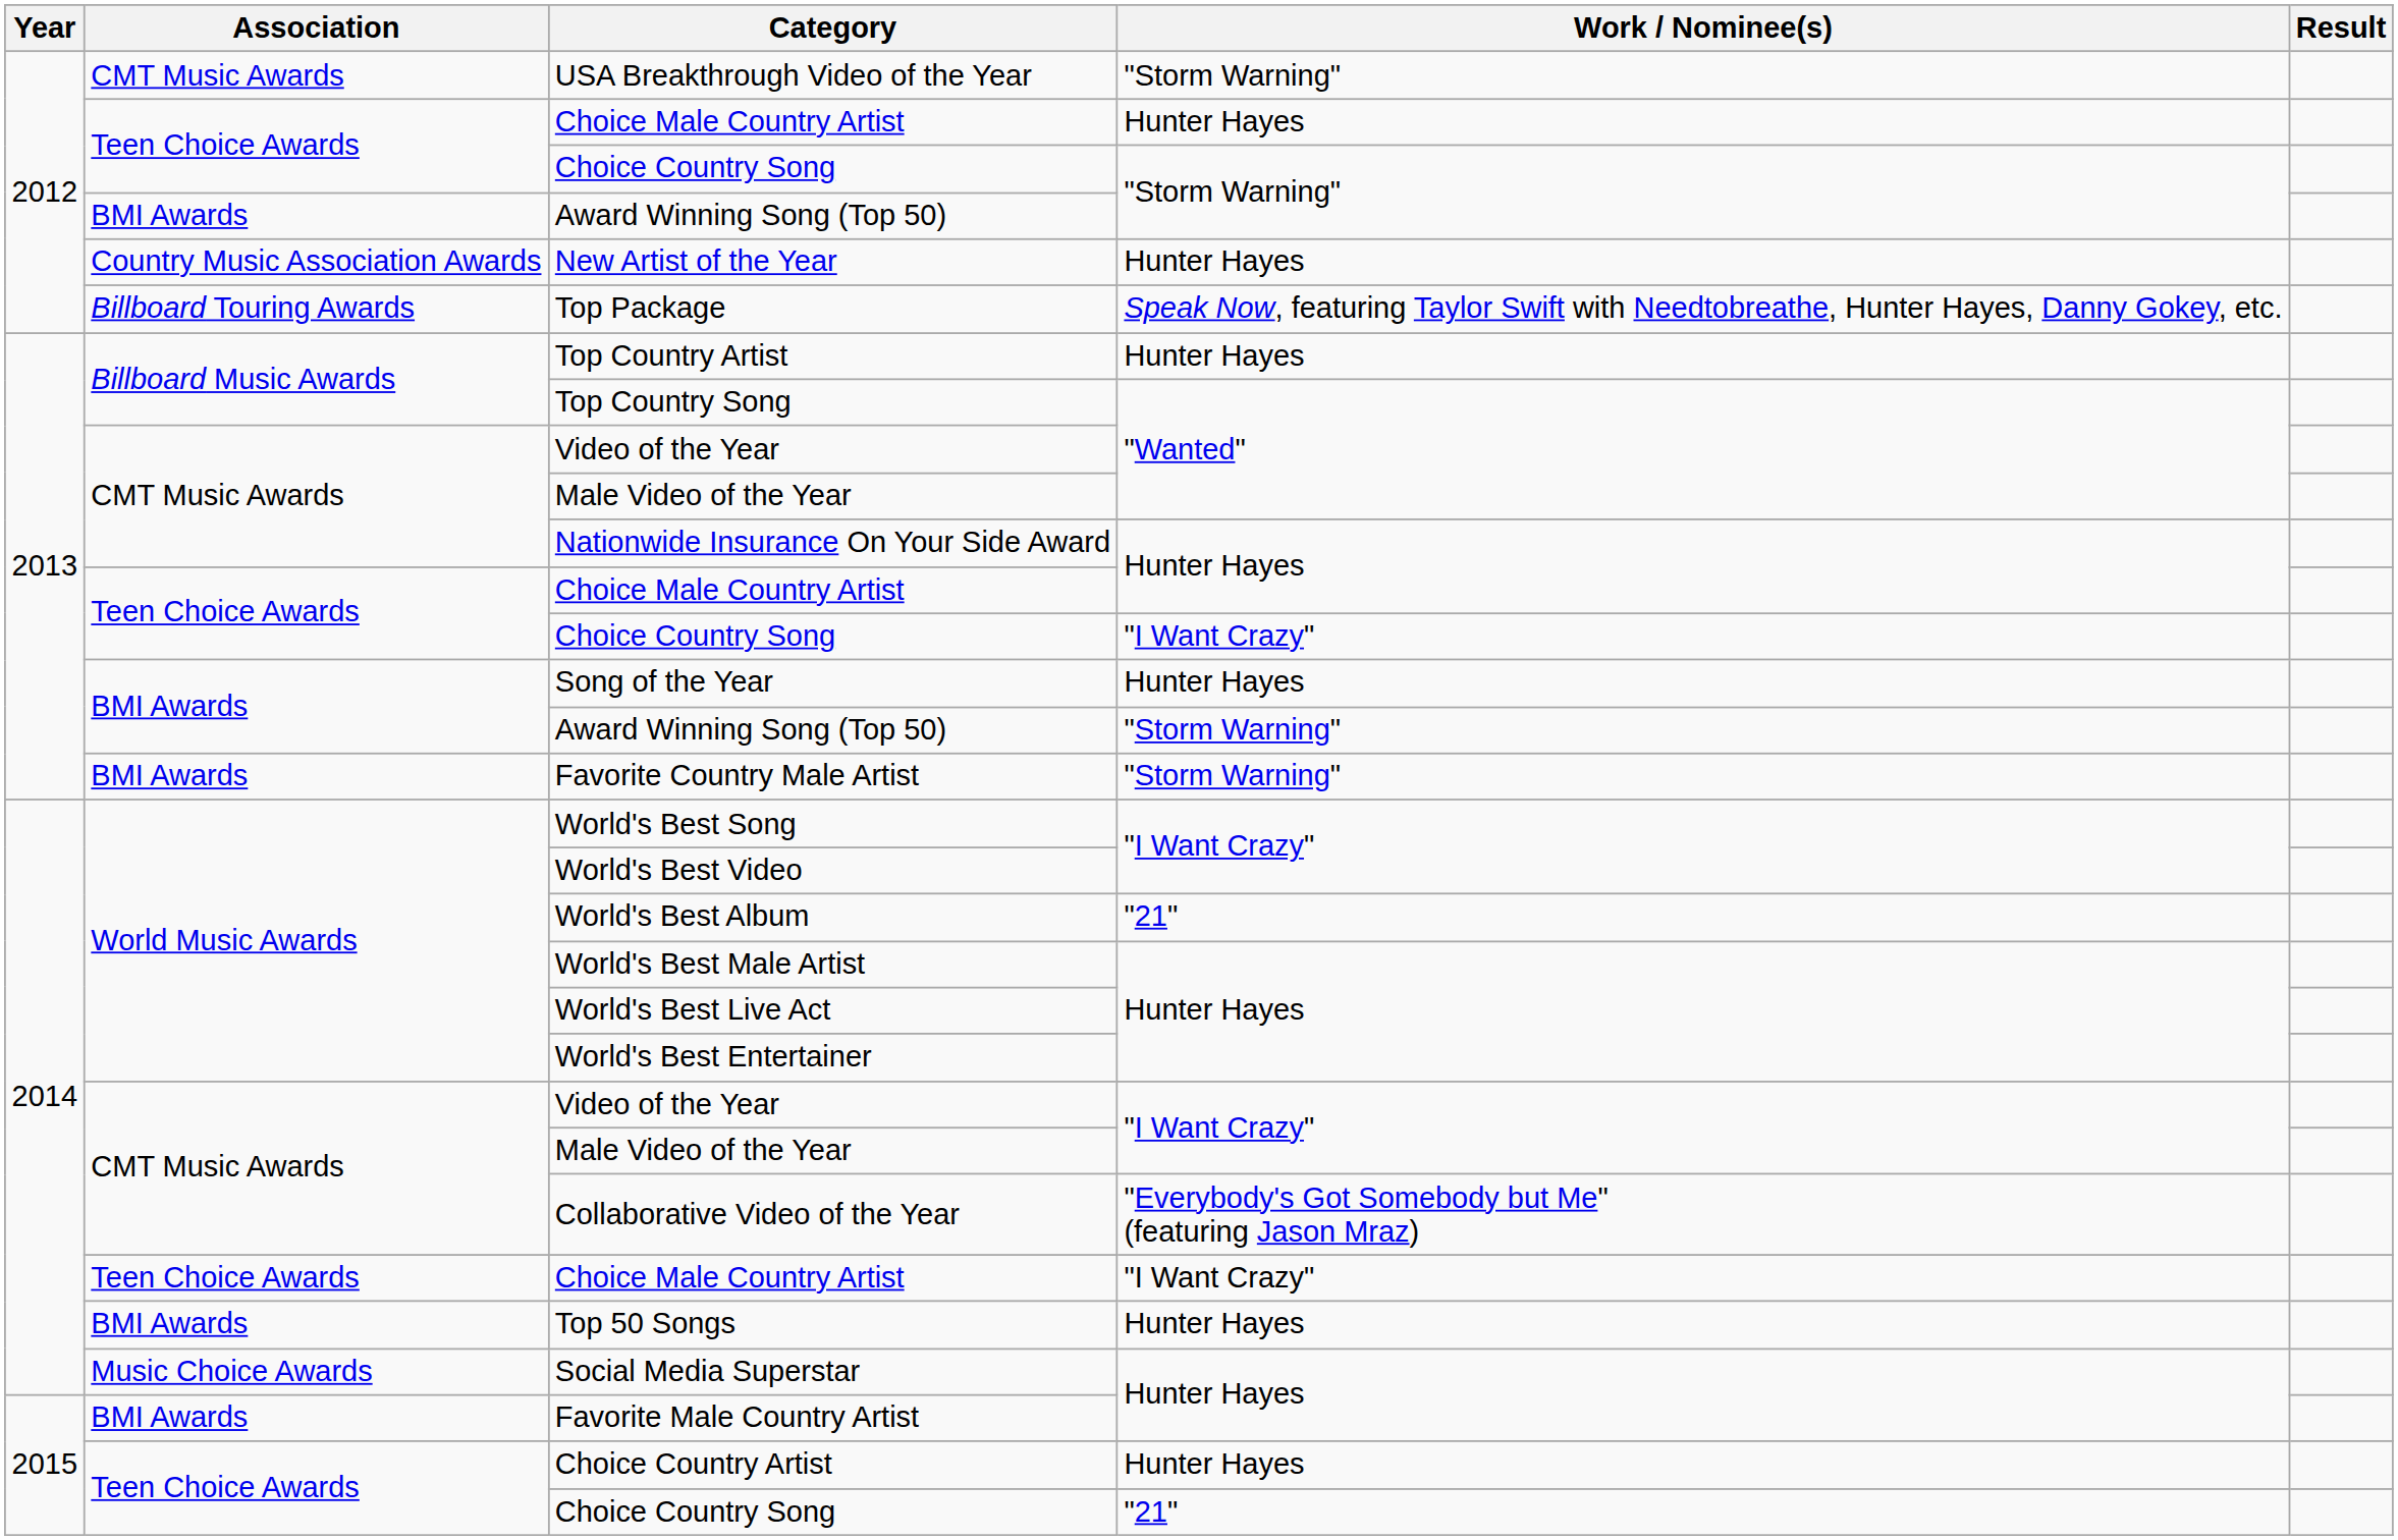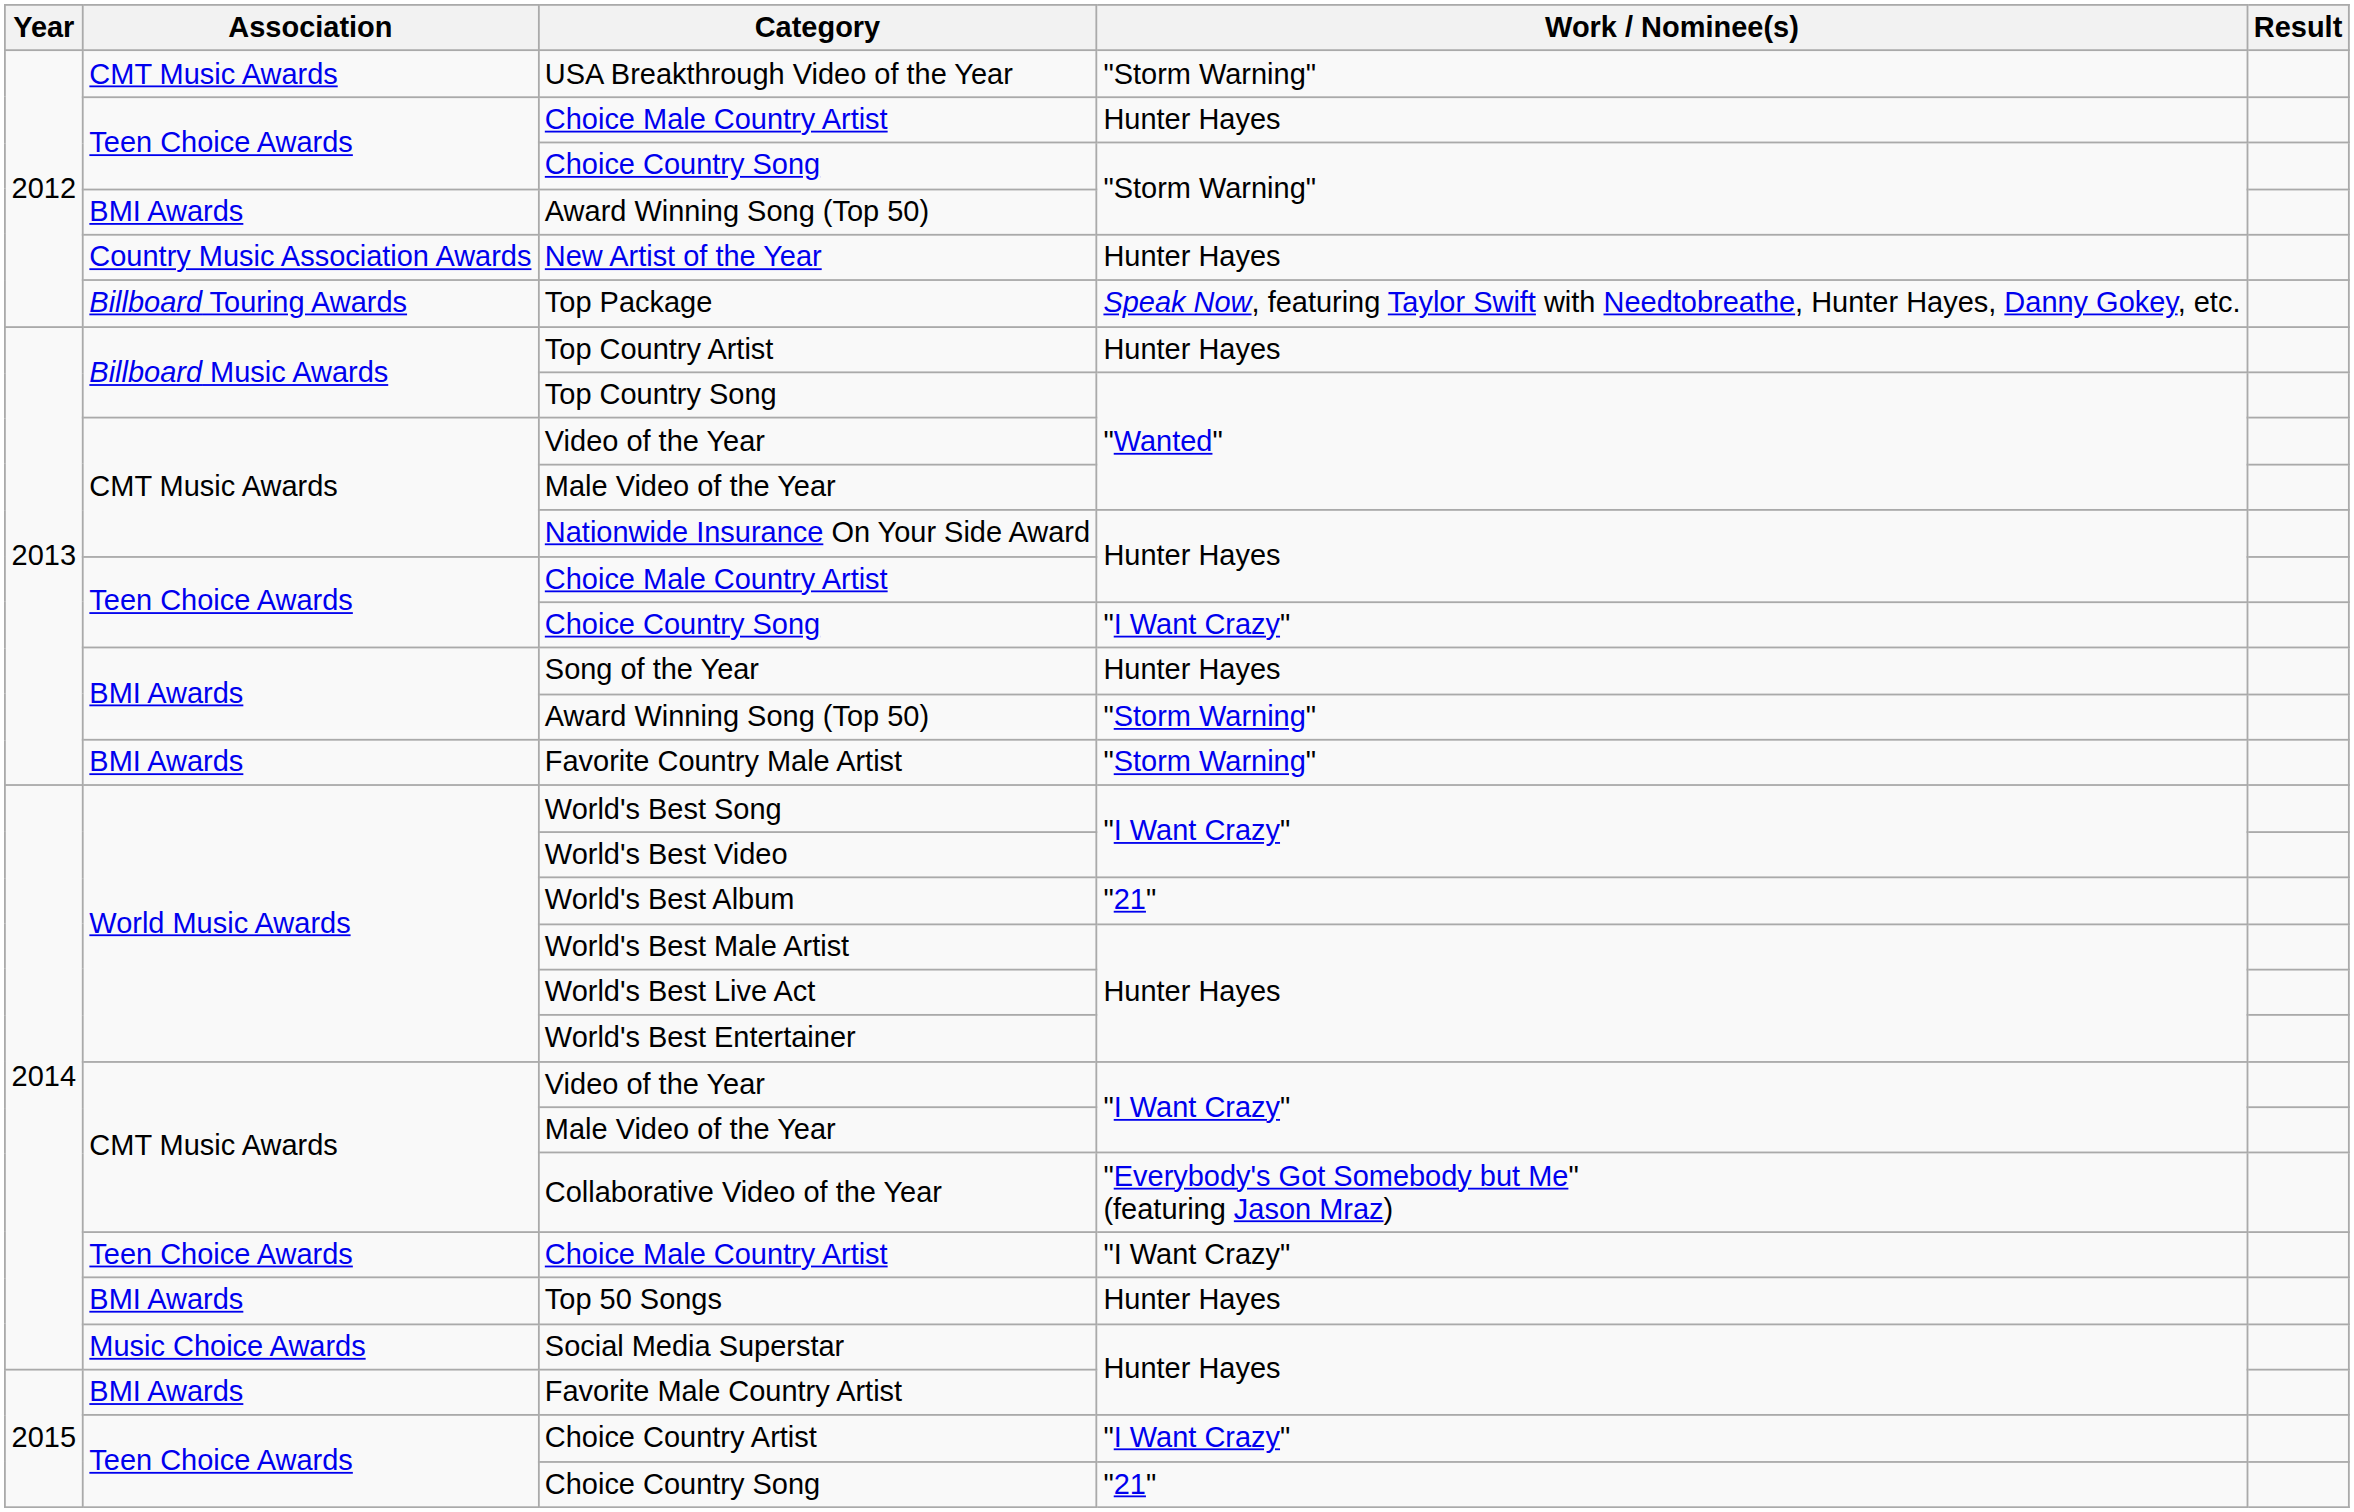Choice Country Artist | Work / Nominee(s): Hunter Hayes -> "I Want Crazy"
